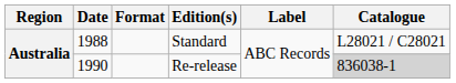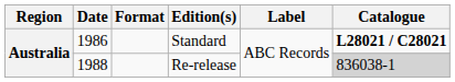Standard | Date: 1988 -> 1986
Standard | Catalogue: normal -> bold
Re-release | Date: 1990 -> 1988
